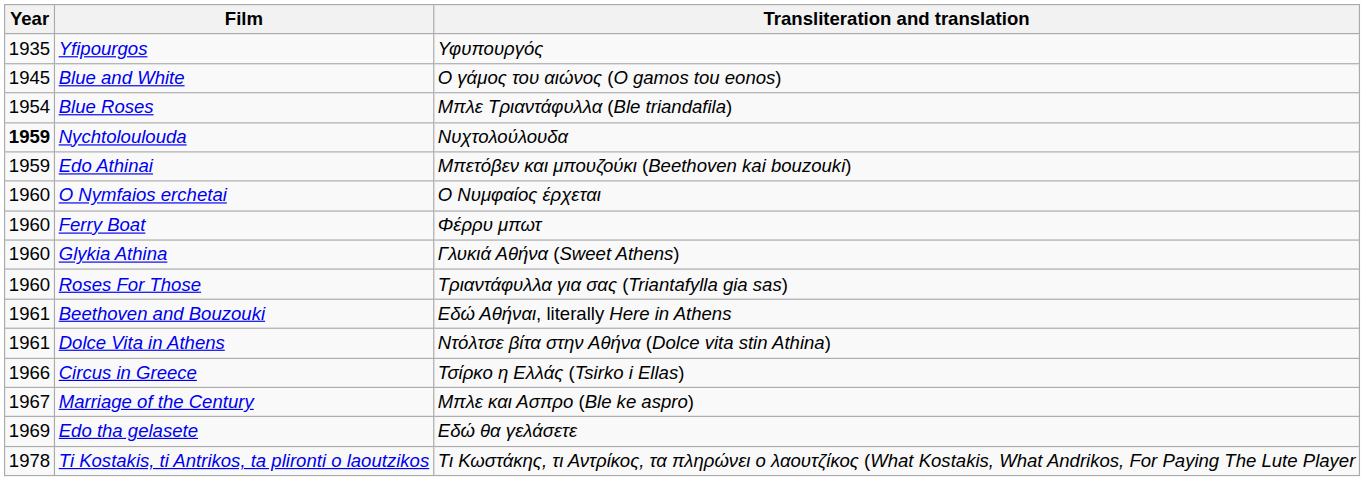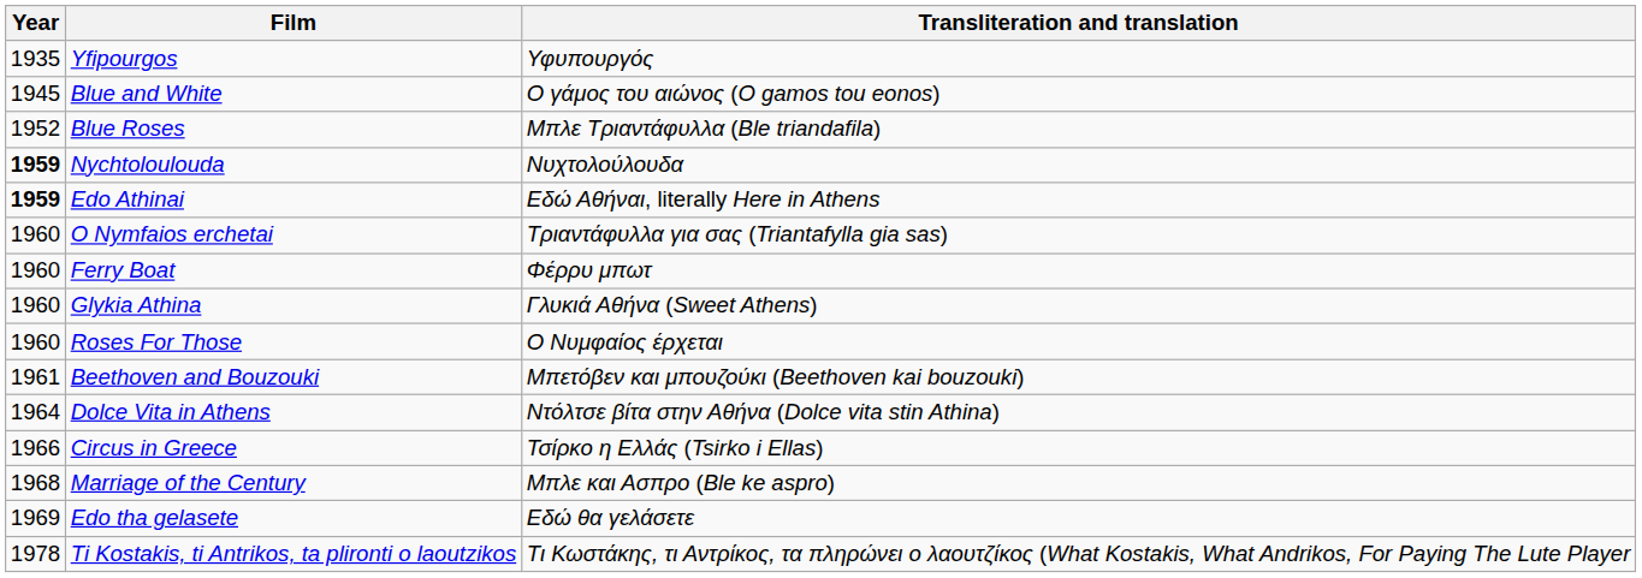Blue Roses | Year: 1954 -> 1952
Edo Athinai | Year: normal -> bold
Edo Athinai | Transliteration and translation: Μπετόβεν και μπουζούκι (Beethoven kai bouzouki) -> Εδώ Αθήναι, literally Here in Athens
O Nymfaios erchetai | Transliteration and translation: Ο Νυμφαίος έρχεται -> Τριαντάφυλλα για σας (Triantafylla gia sas)
Roses For Those | Transliteration and translation: Τριαντάφυλλα για σας (Triantafylla gia sas) -> Ο Νυμφαίος έρχεται
Beethoven and Bouzouki | Transliteration and translation: Εδώ Αθήναι, literally Here in Athens -> Μπετόβεν και μπουζούκι (Beethoven kai bouzouki)
Dolce Vita in Athens | Year: 1961 -> 1964
Marriage of the Century | Year: 1967 -> 1968
